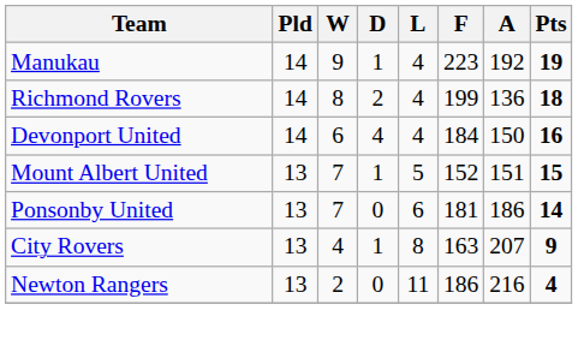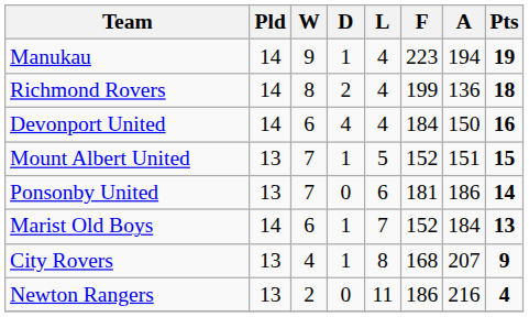Manukau | A: 192 -> 194
+ row: Marist Old Boys | 14 | 6 | 1 | 7 | 152 | 184 | 13
City Rovers | F: 163 -> 168
